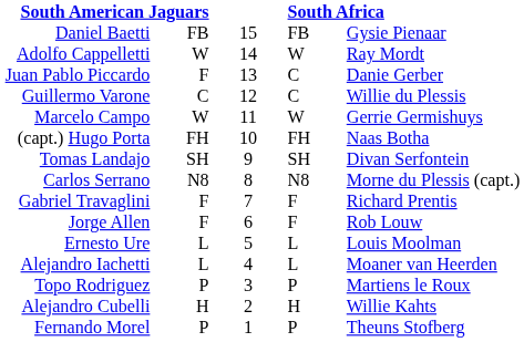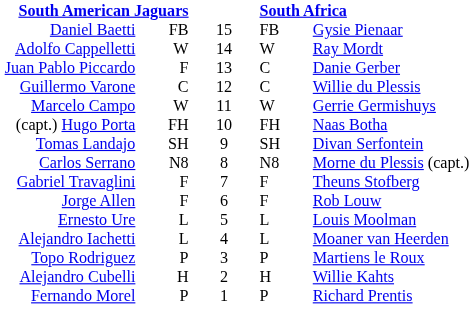Gabriel Travaglini | column 5: Richard Prentis -> Theuns Stofberg
Fernando Morel | column 5: Theuns Stofberg -> Richard Prentis
